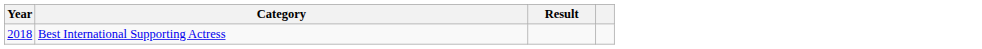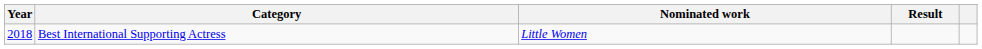+ column: Nominated work | Little Women
